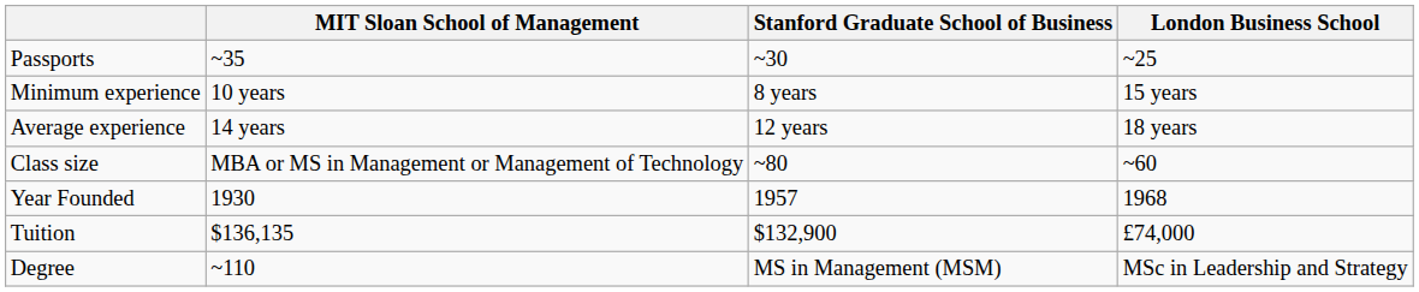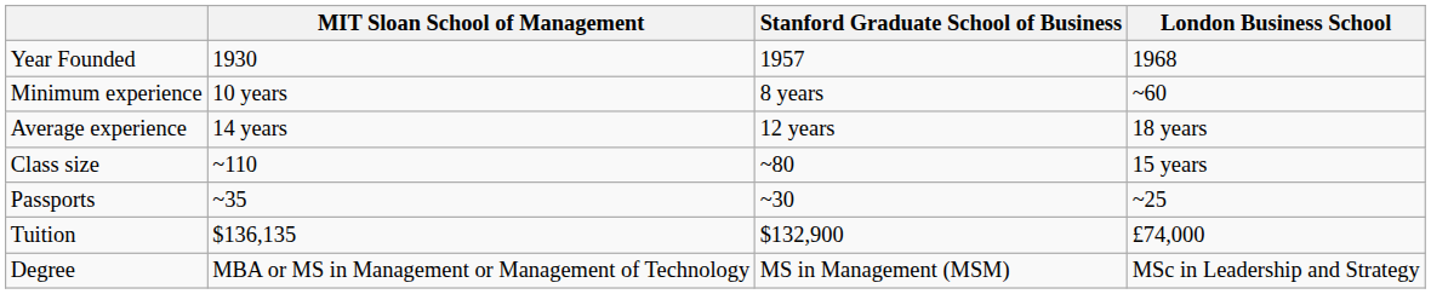rows swapped: Year Founded <-> Passports
Minimum experience | London Business School: 15 years -> ~60
Class size | MIT Sloan School of Management: MBA or MS in Management or Management of Technology -> ~110
Class size | London Business School: ~60 -> 15 years
Degree | MIT Sloan School of Management: ~110 -> MBA or MS in Management or Management of Technology
